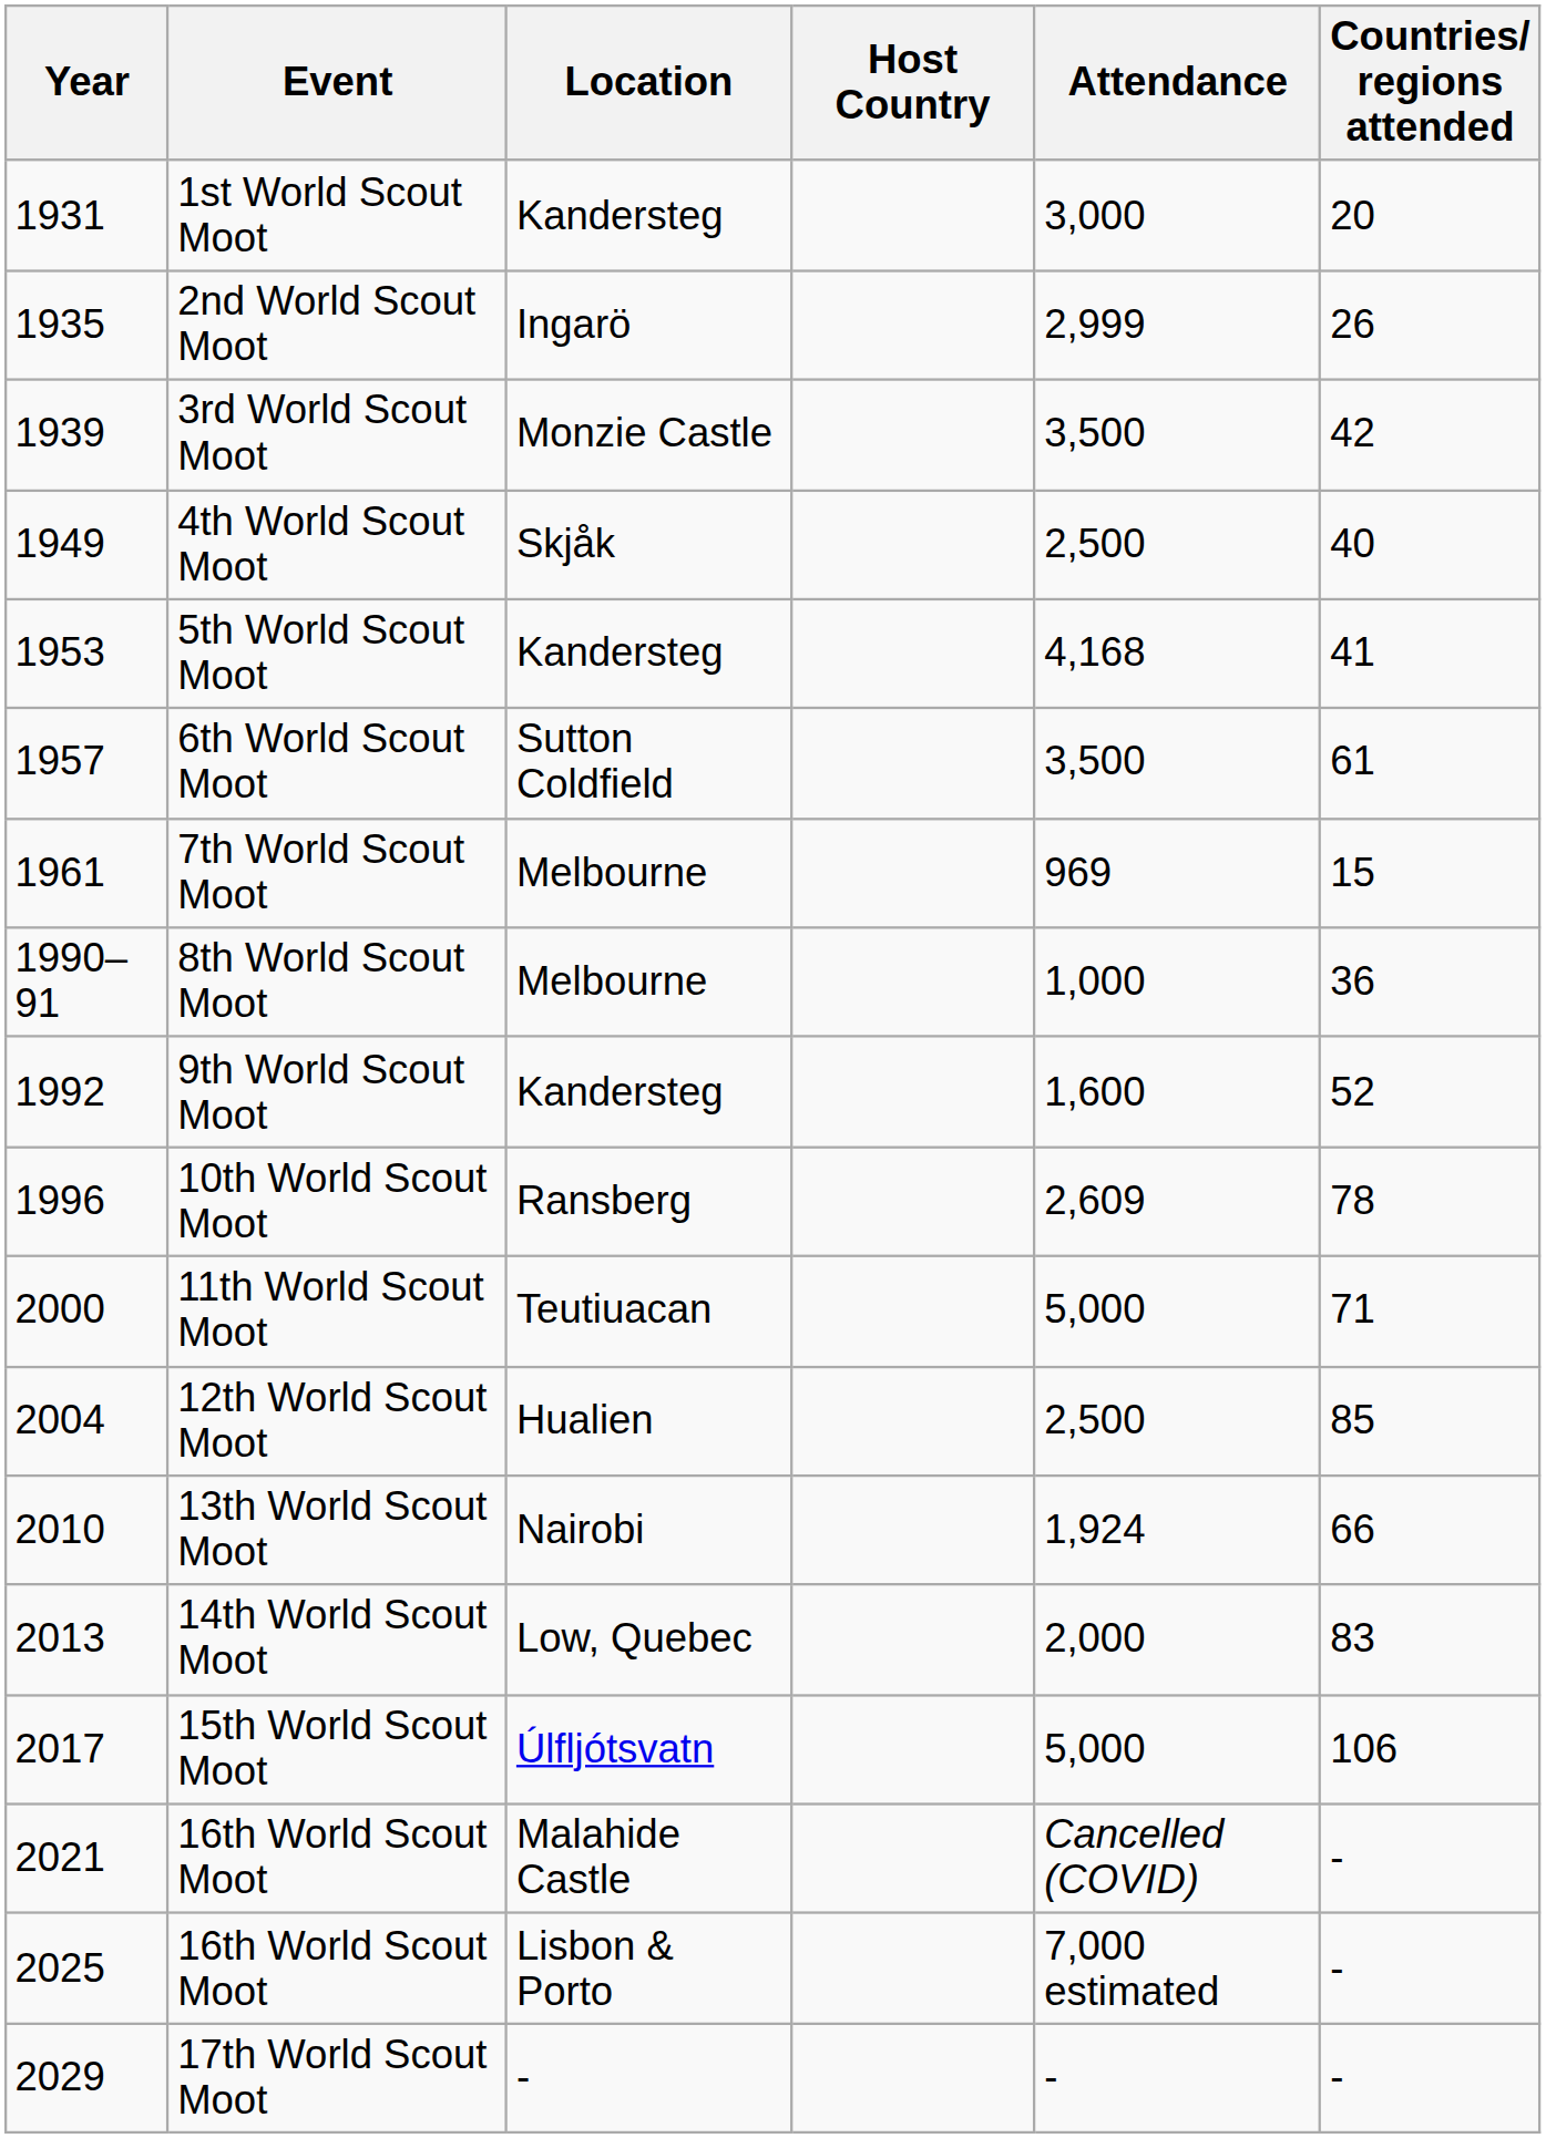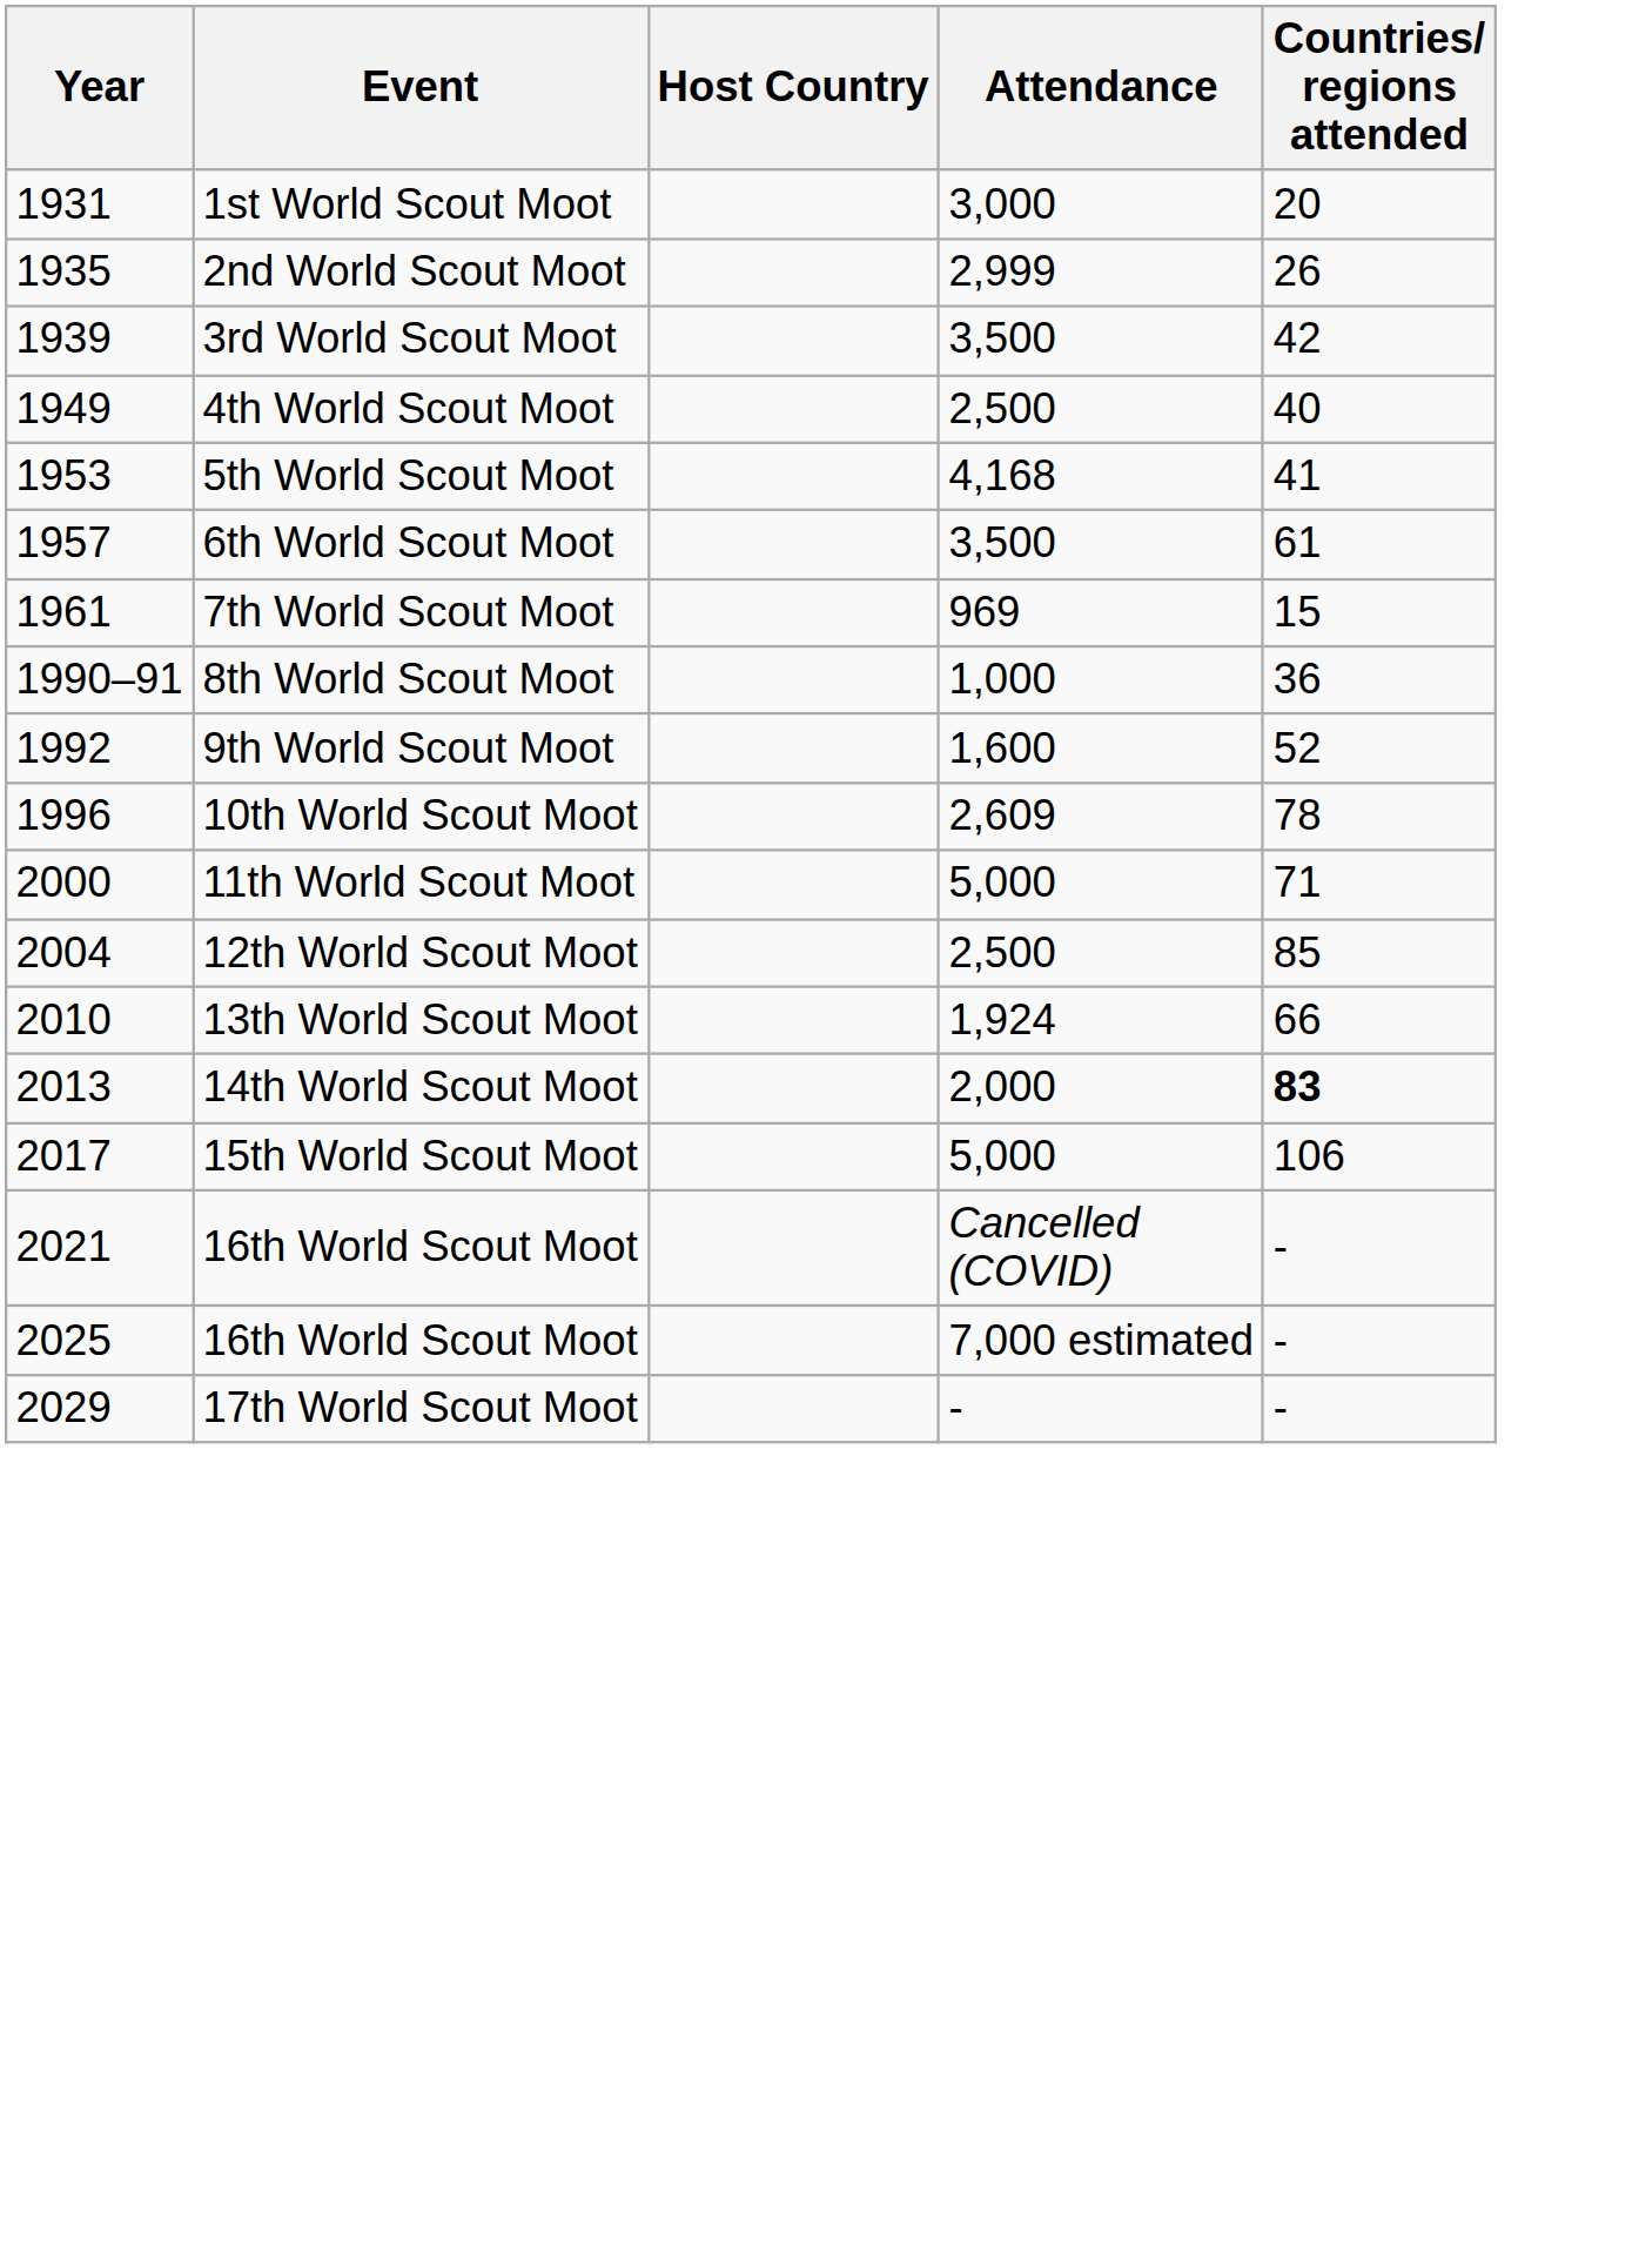- column: Location | Kandersteg | Ingarö | Monzie Castle | Skjåk | Kandersteg | Sutton Coldfield | Melbourne | Melbourne | Kandersteg | Ransberg | Teutiuacan | Hualien | Nairobi | Low, Quebec | Úlfljótsvatn | Malahide Castle | Lisbon & Porto | -
14th World Scout Moot | Countries/ regions attended: normal -> bold
